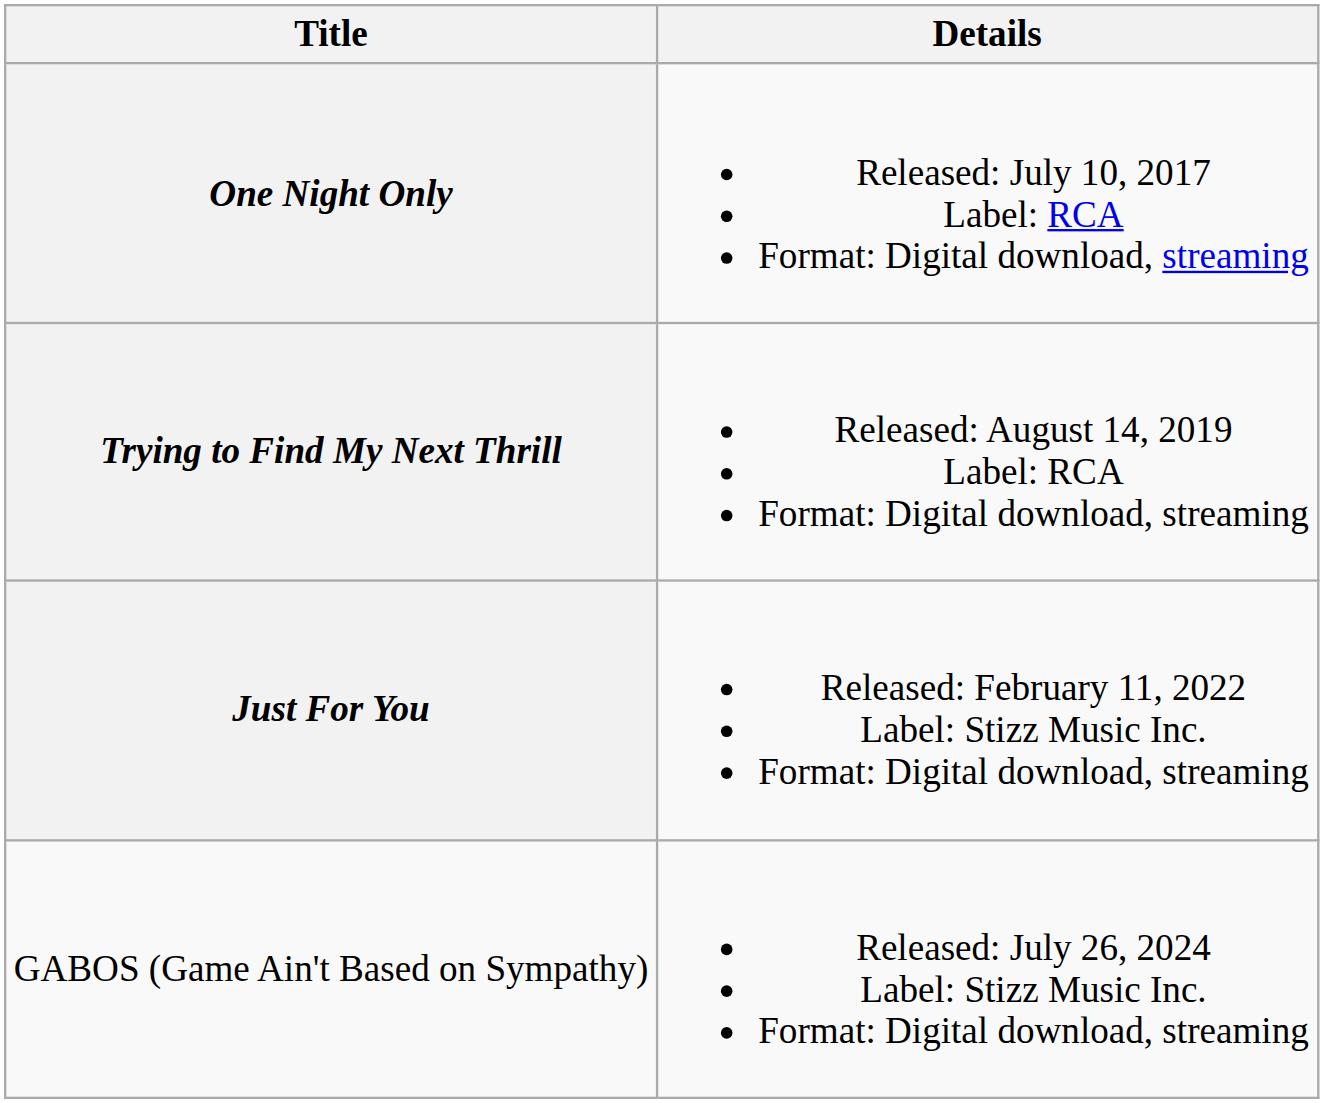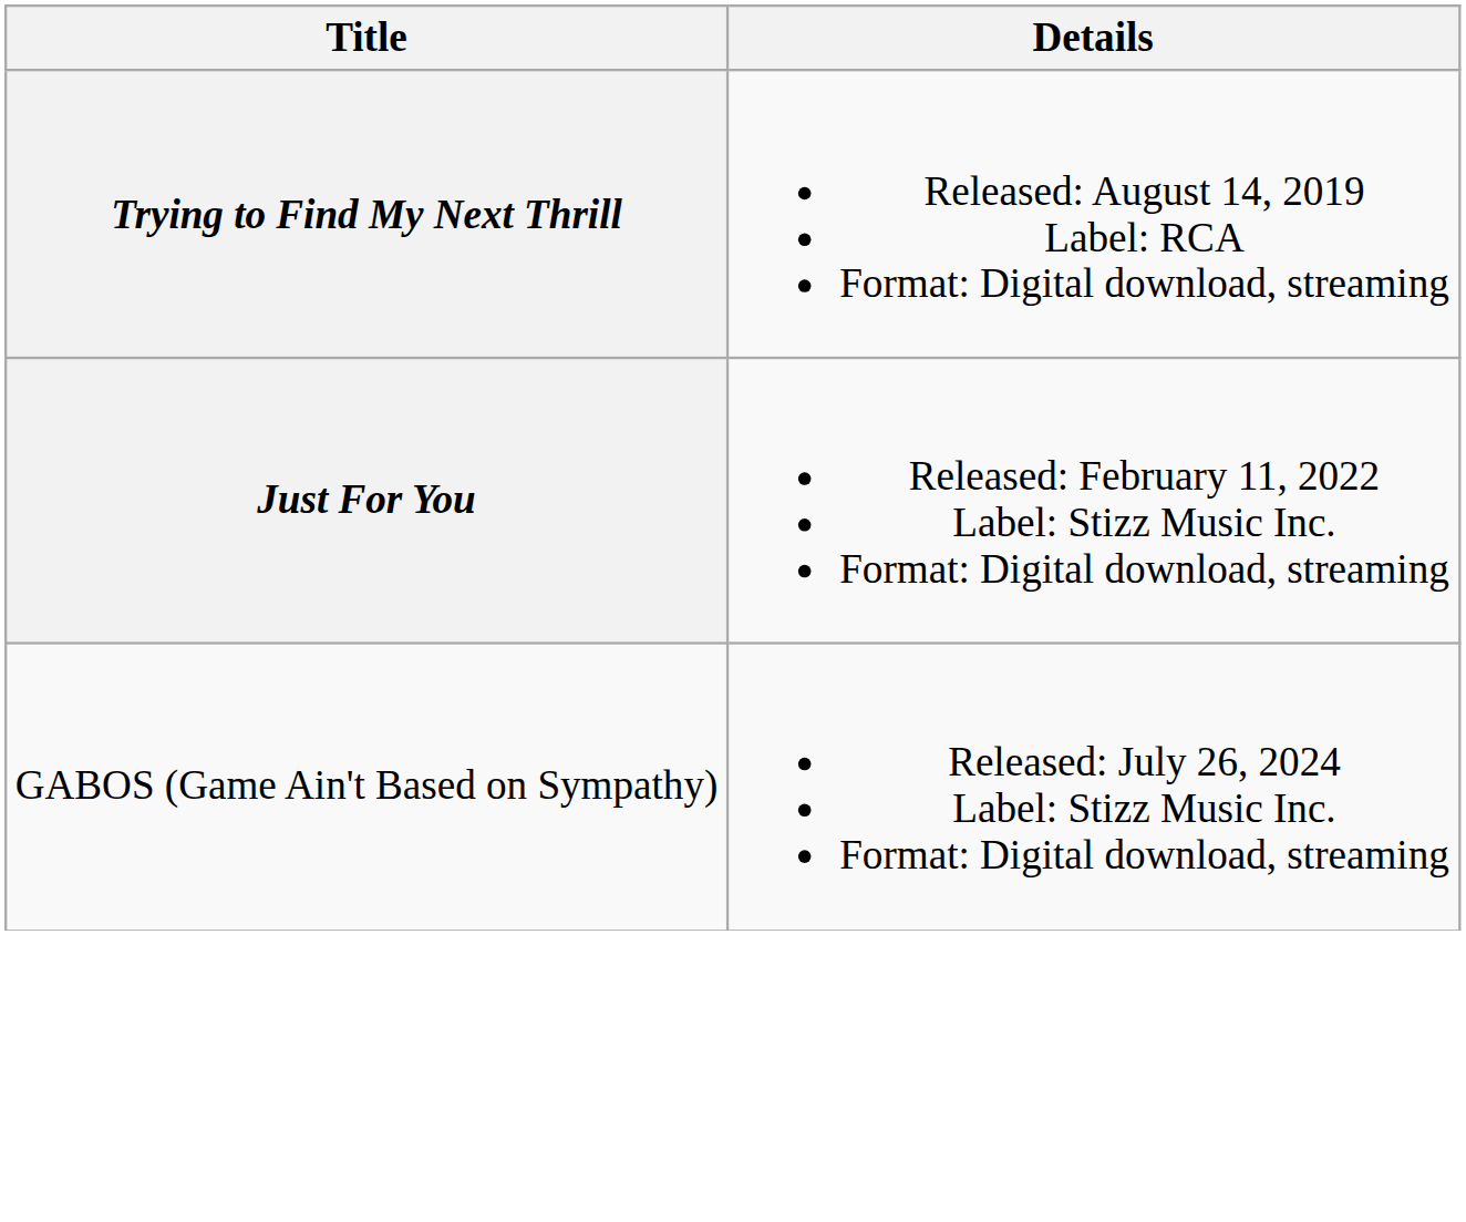- row: One Night Only | Released: July 10, 2017 Label: RCA Format: Digital download, streaming
